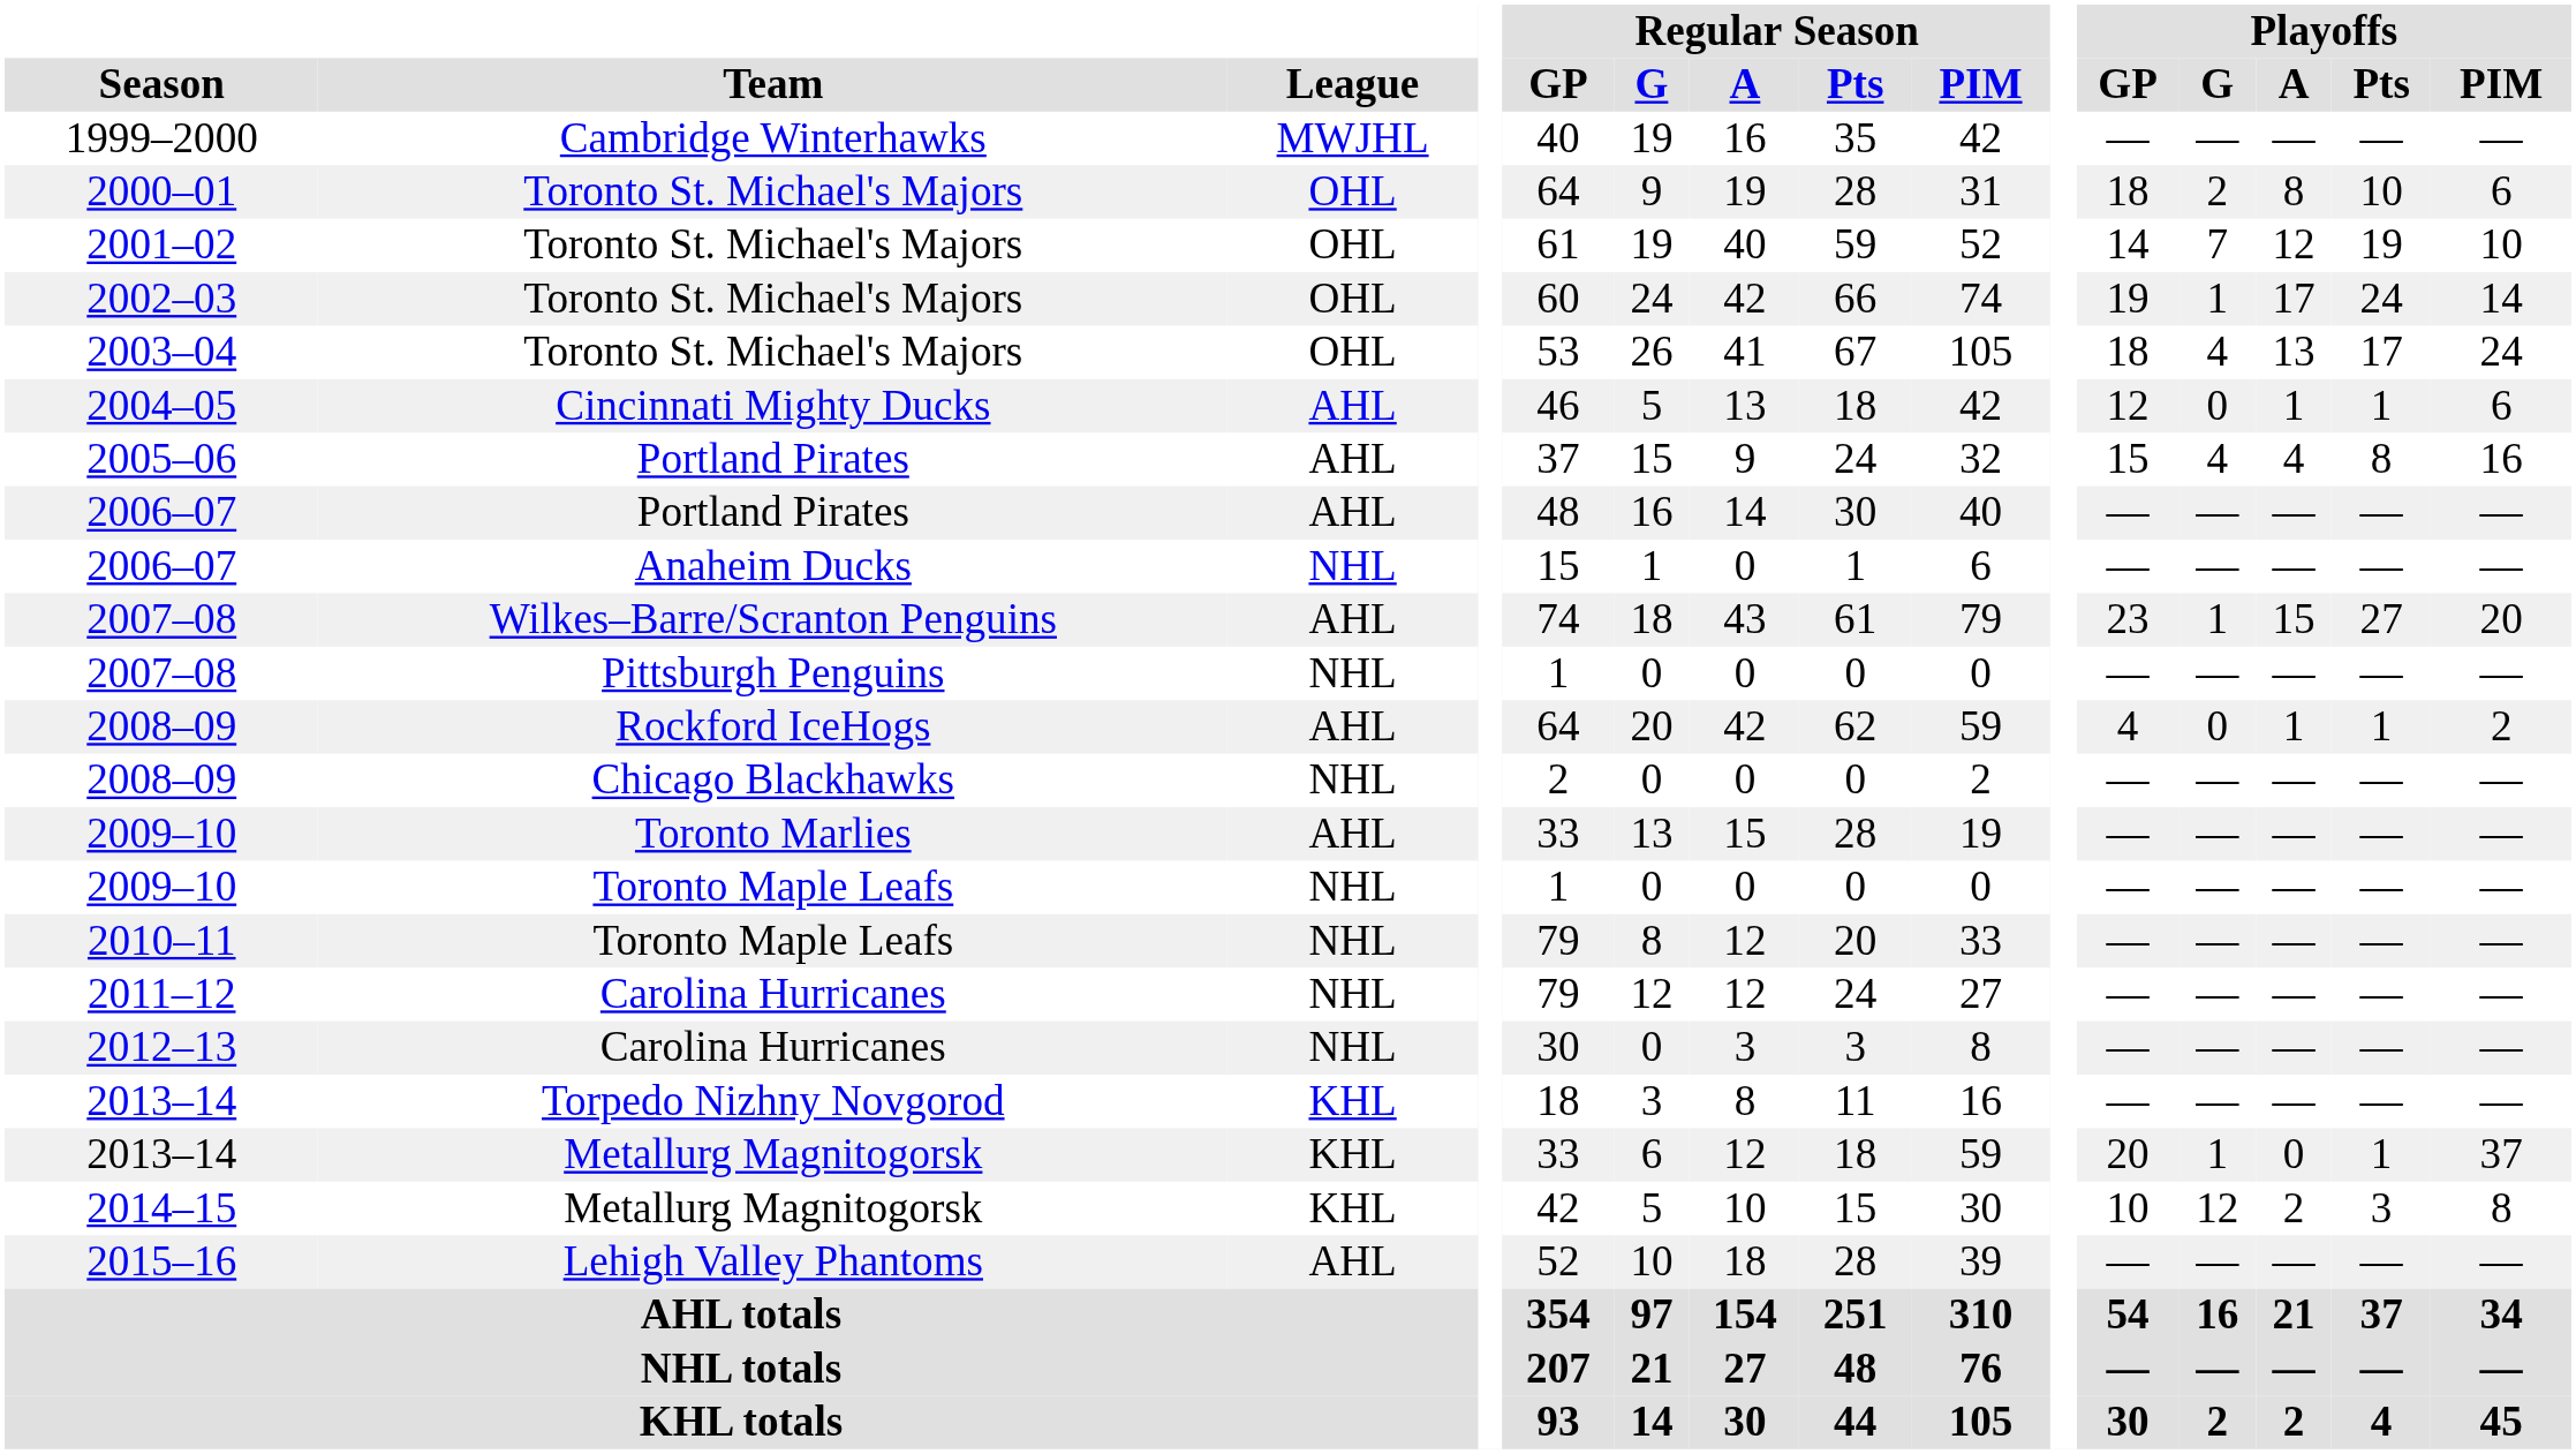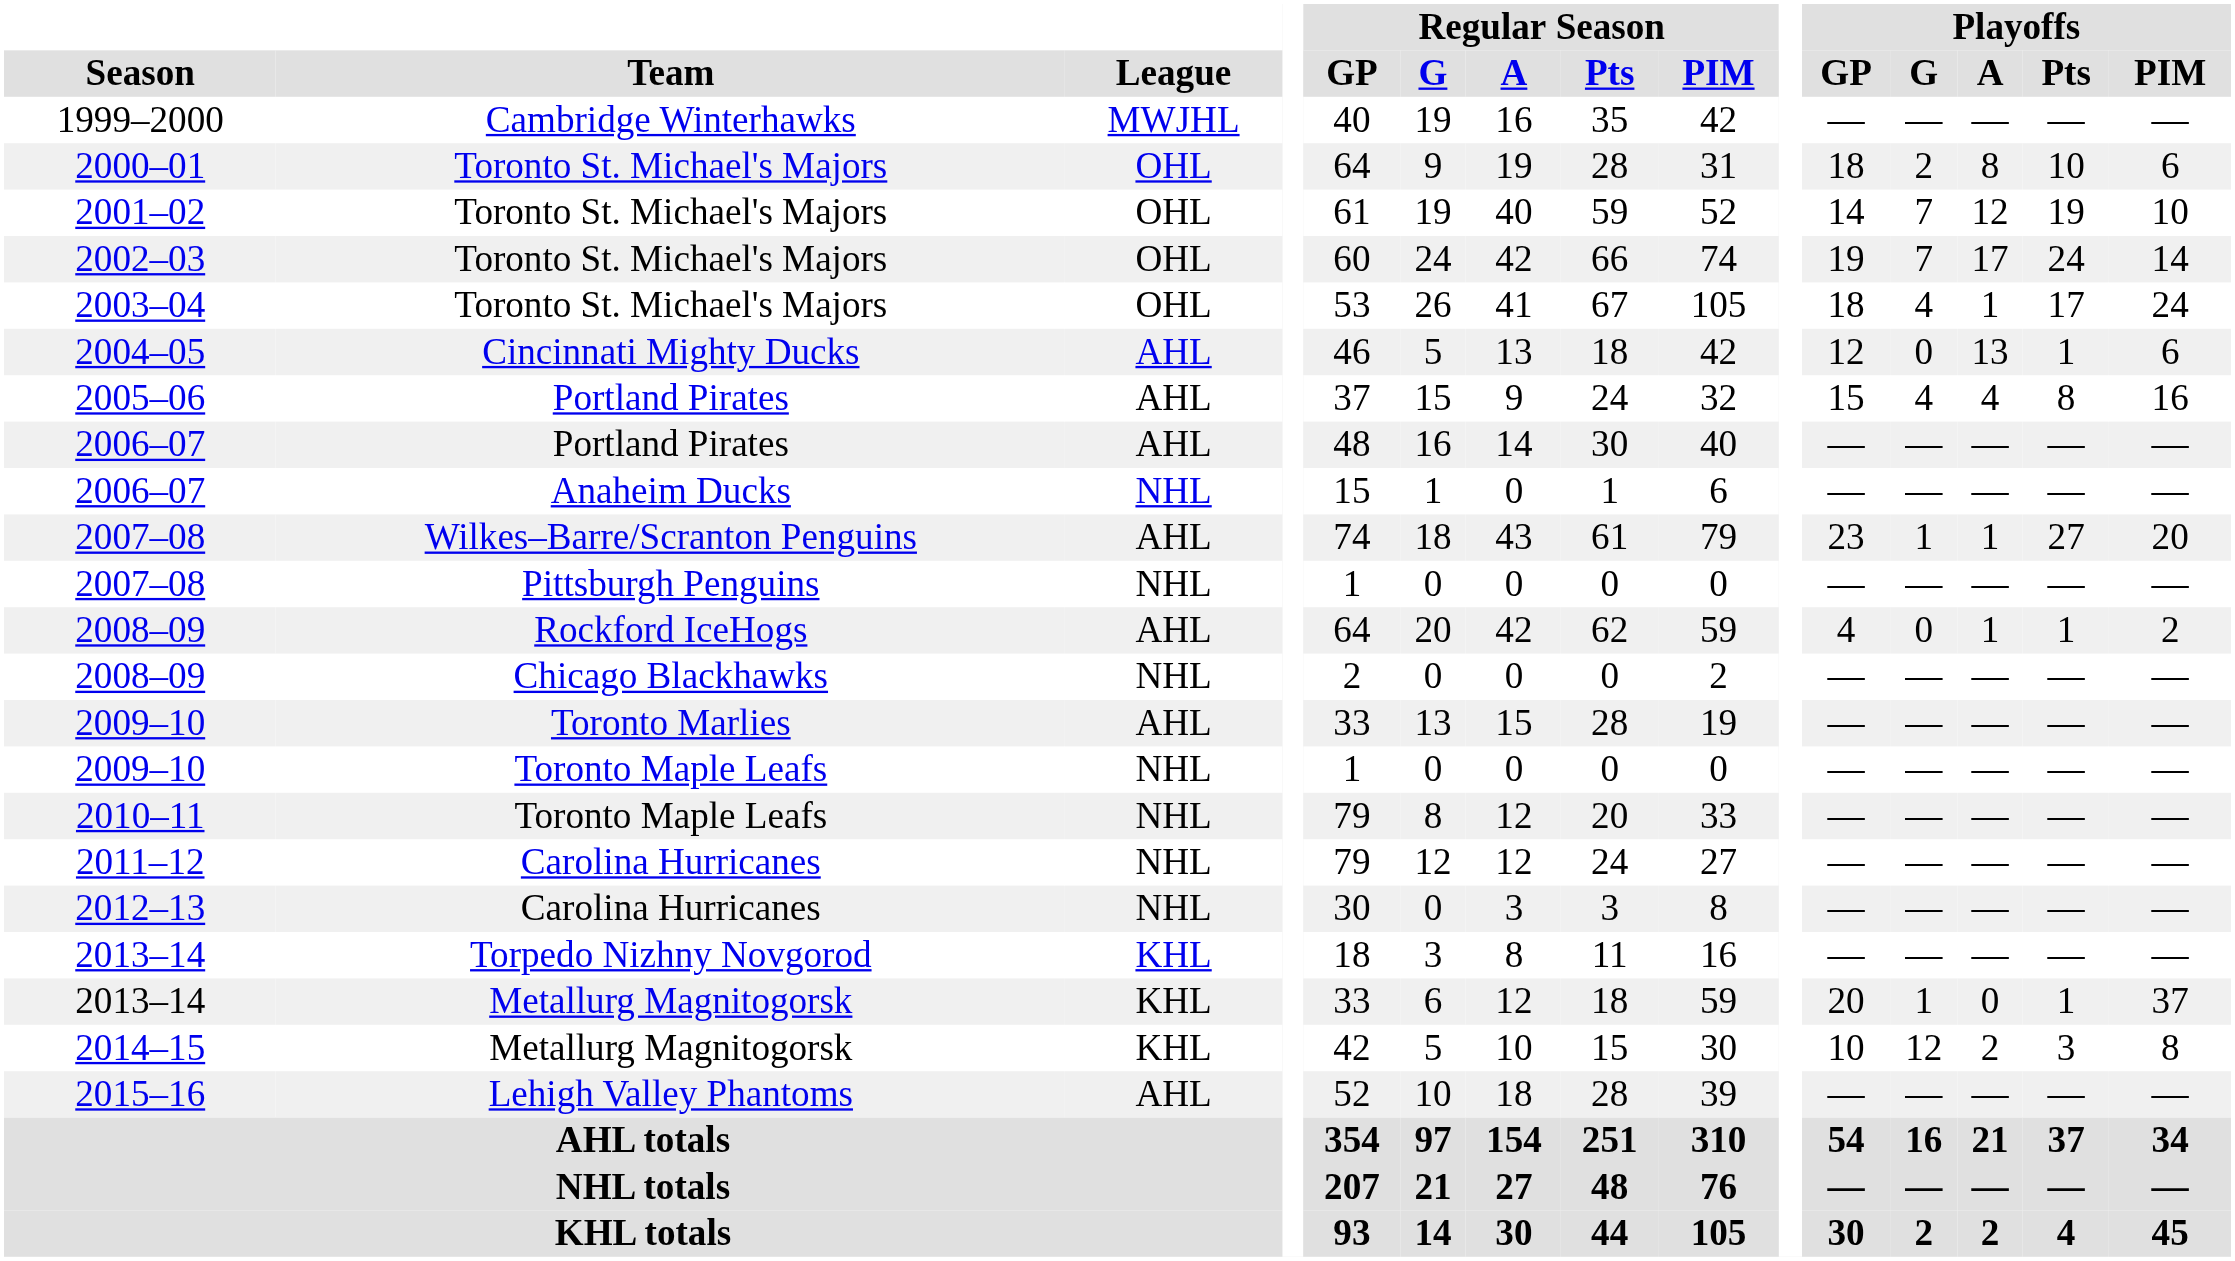2002–03 | Playoffs / G: 1 -> 7
2003–04 | Playoffs / A: 13 -> 1
2004–05 | Playoffs / A: 1 -> 13
2007–08 / Wilkes–Barre/Scranton Penguins | Playoffs / A: 15 -> 1
